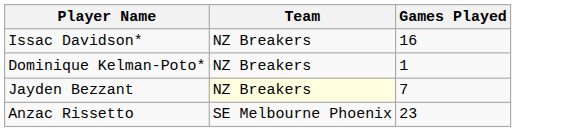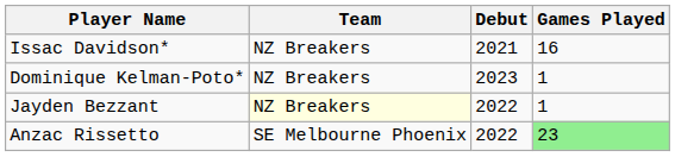+ column: Debut | 2021 | 2023 | 2022 | 2022
Jayden Bezzant | Games Played: 7 -> 1
Anzac Rissetto | Games Played: no background -> lightgreen background
